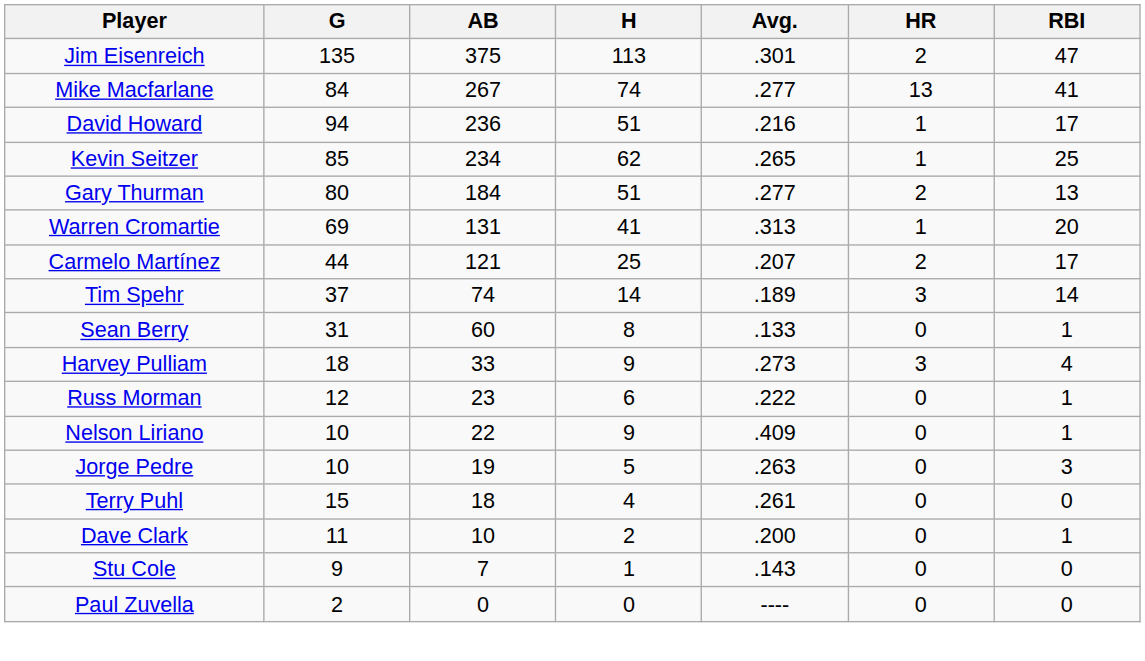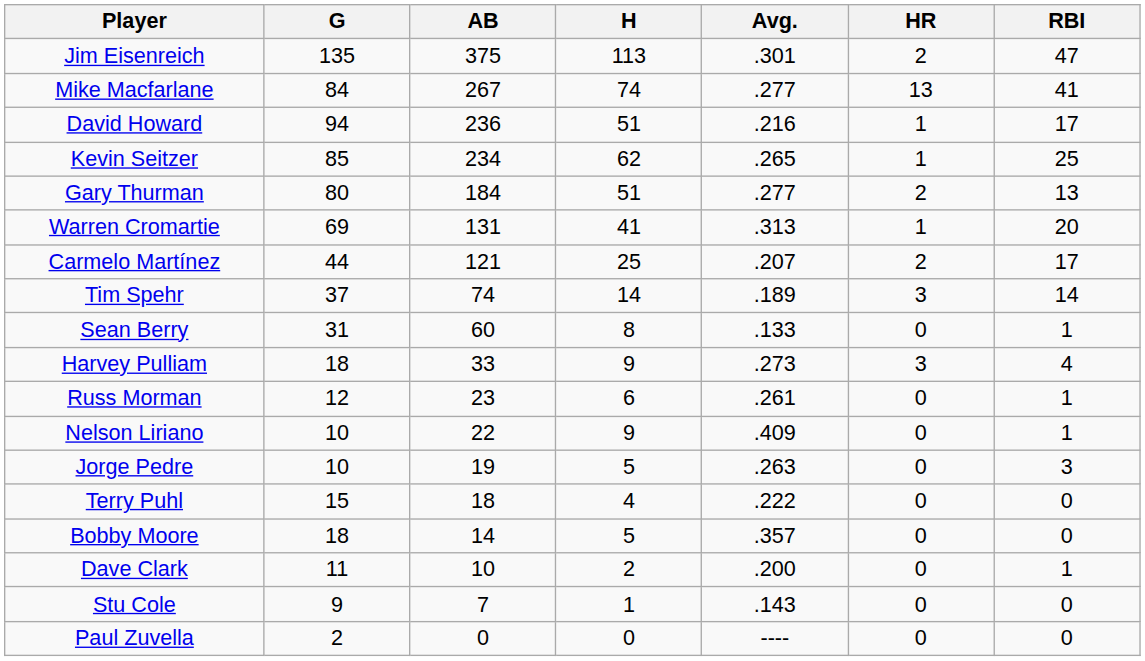Russ Morman | Avg.: .222 -> .261
Terry Puhl | Avg.: .261 -> .222
+ row: Bobby Moore | 18 | 14 | 5 | .357 | 0 | 0
